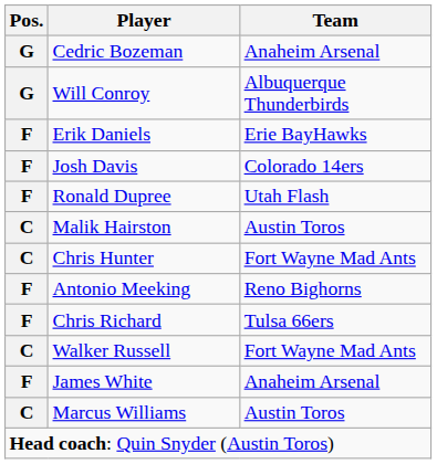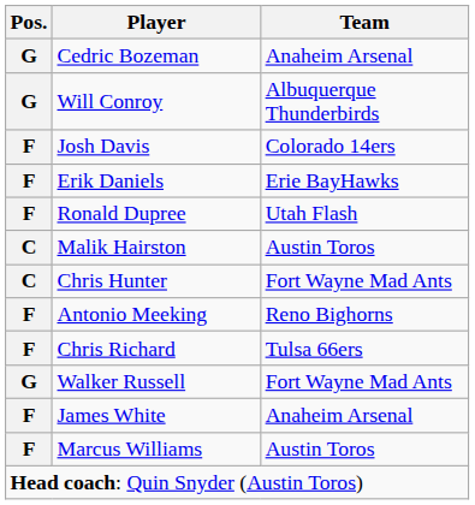rows swapped: Erik Daniels <-> Josh Davis
Walker Russell | Pos.: C -> G
Marcus Williams | Pos.: C -> F
